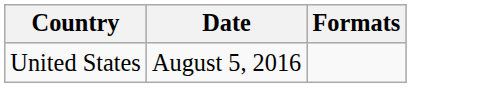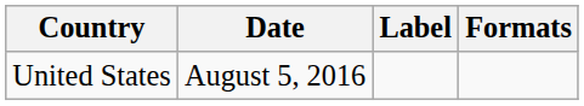+ column: Label
